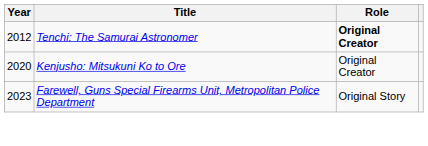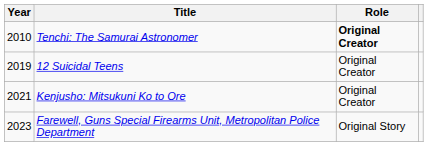Tenchi: The Samurai Astronomer | Year: 2012 -> 2010
+ row: 2019 | 12 Suicidal Teens | Original Creator
Kenjusho: Mitsukuni Ko to Ore | Year: 2020 -> 2021
